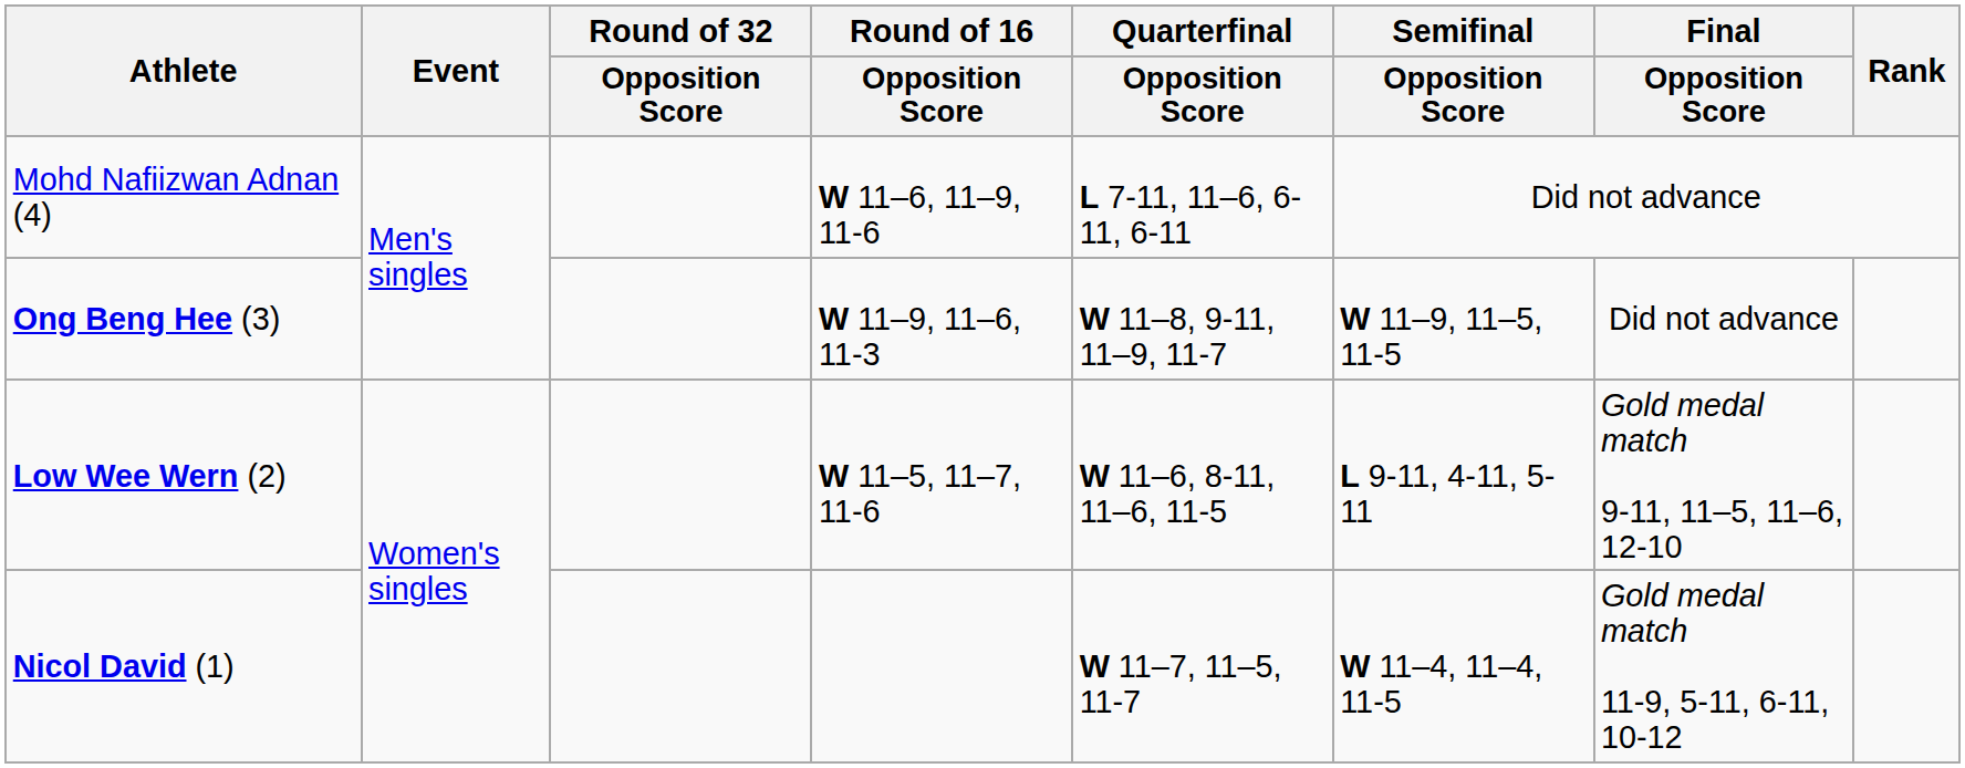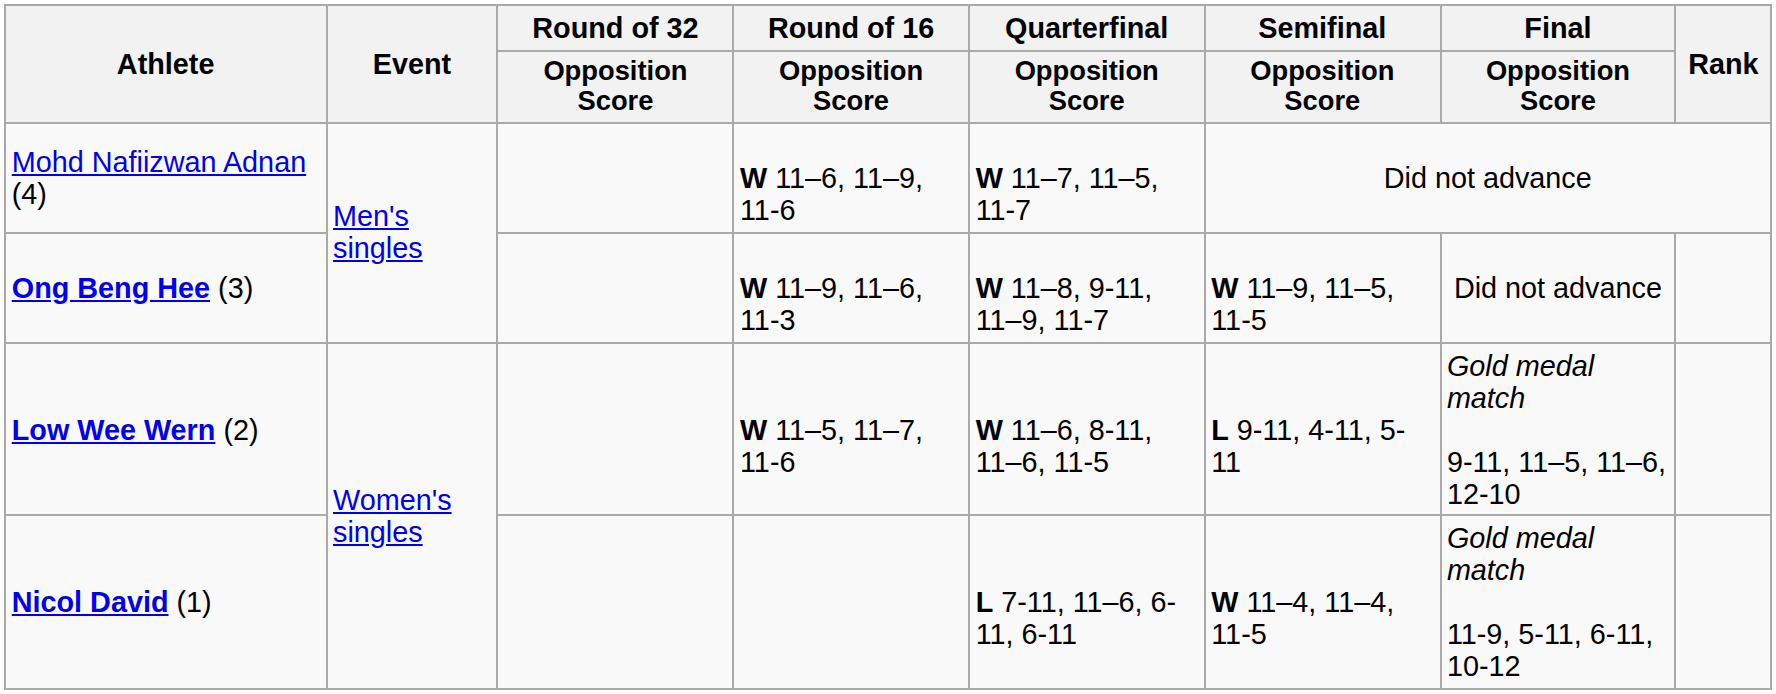Mohd Nafiizwan Adnan (4) | Quarterfinal / Opposition Score: L 7-11, 11–6, 6-11, 6-11 -> W 11–7, 11–5, 11-7
Nicol David (1) | Quarterfinal / Opposition Score: W 11–7, 11–5, 11-7 -> L 7-11, 11–6, 6-11, 6-11
